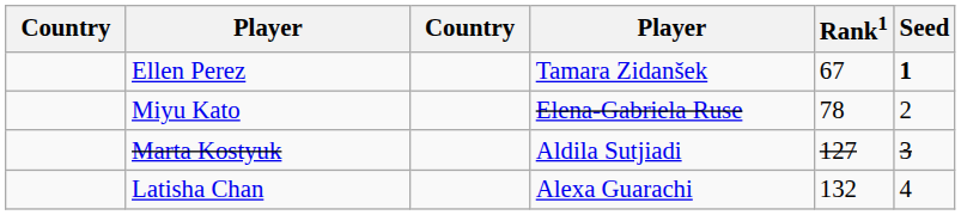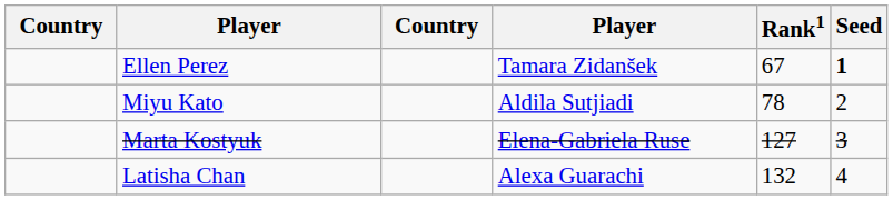Miyu Kato | column 4: Elena-Gabriela Ruse -> Aldila Sutjiadi
Marta Kostyuk | column 4: Aldila Sutjiadi -> Elena-Gabriela Ruse
